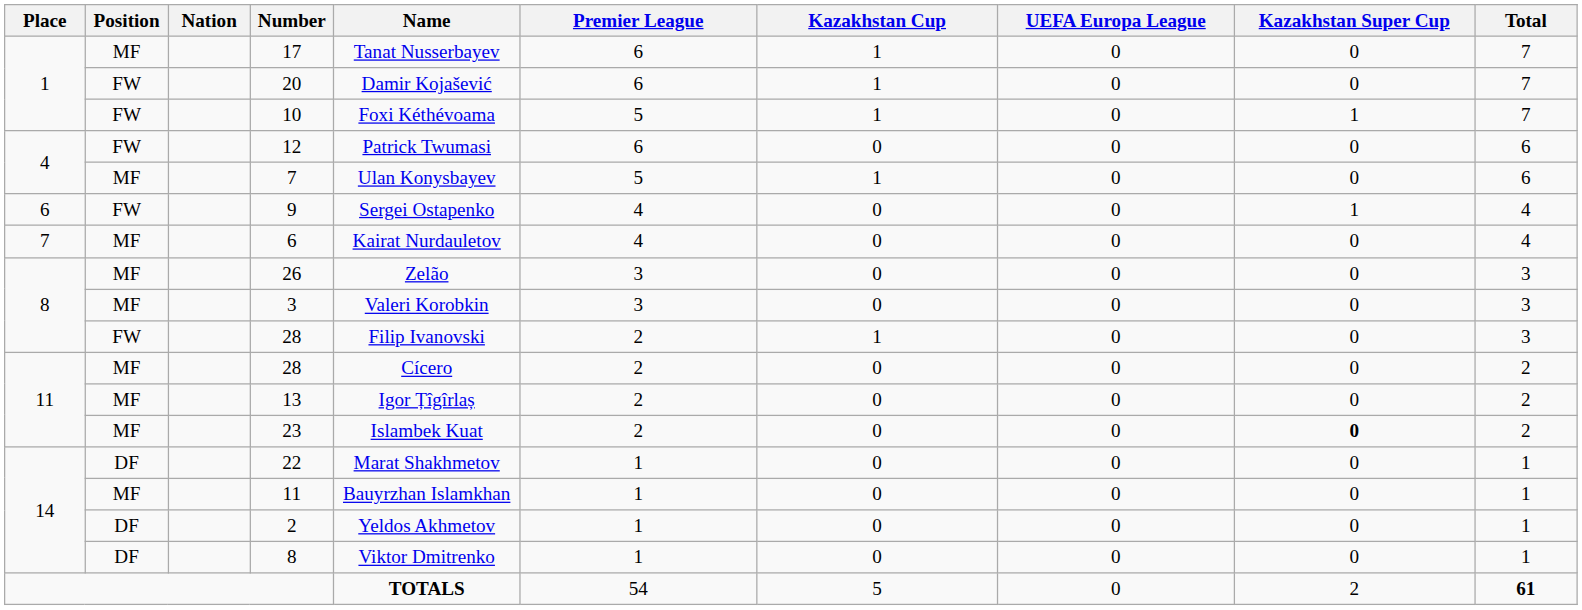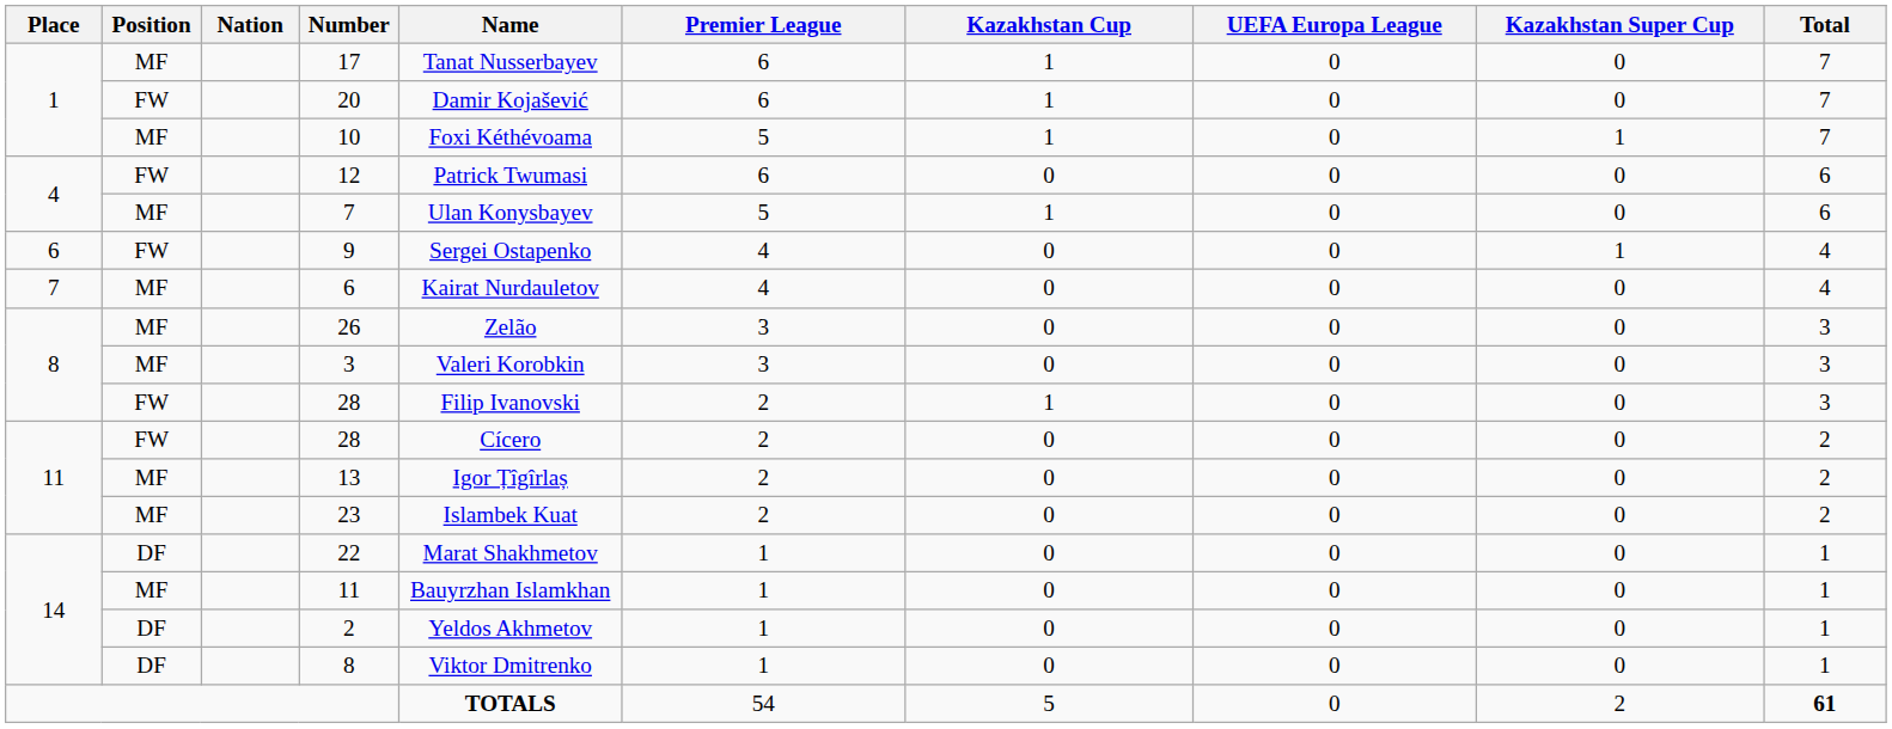10 | Position: FW -> MF
11 / 28 | Position: MF -> FW
23 | Kazakhstan Super Cup: bold -> normal
